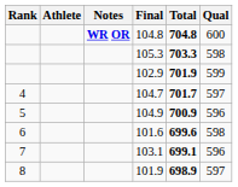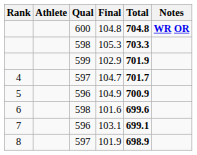columns swapped: Qual <-> Notes
